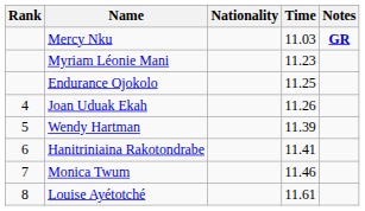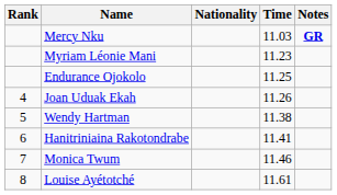Wendy Hartman | Time: 11.39 -> 11.38
